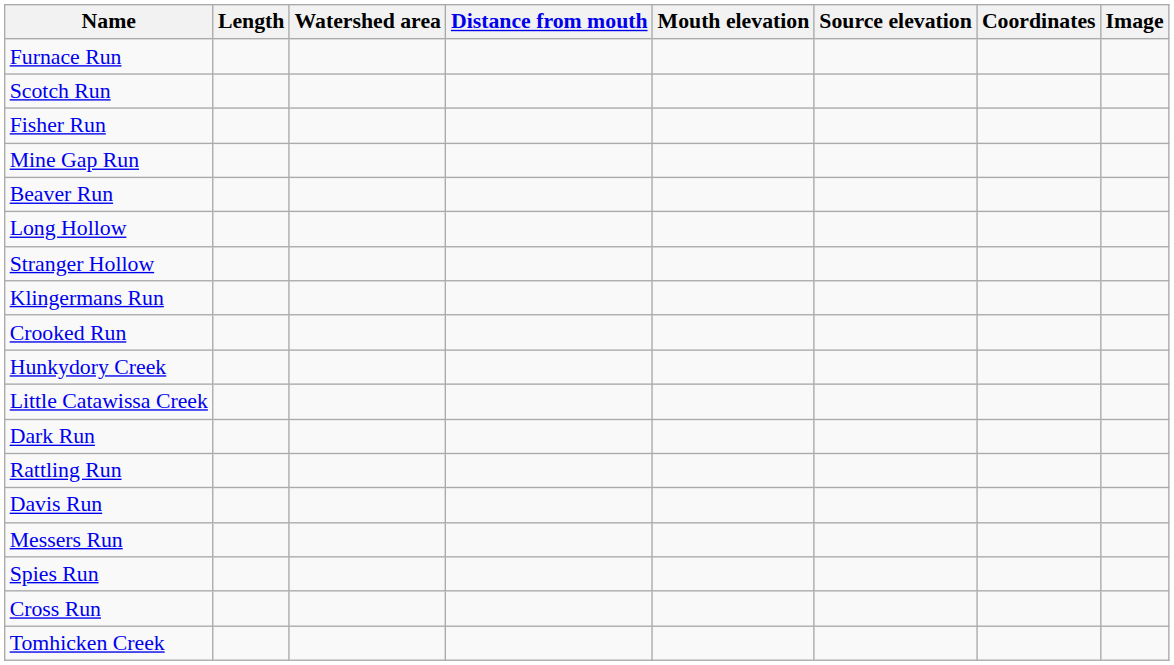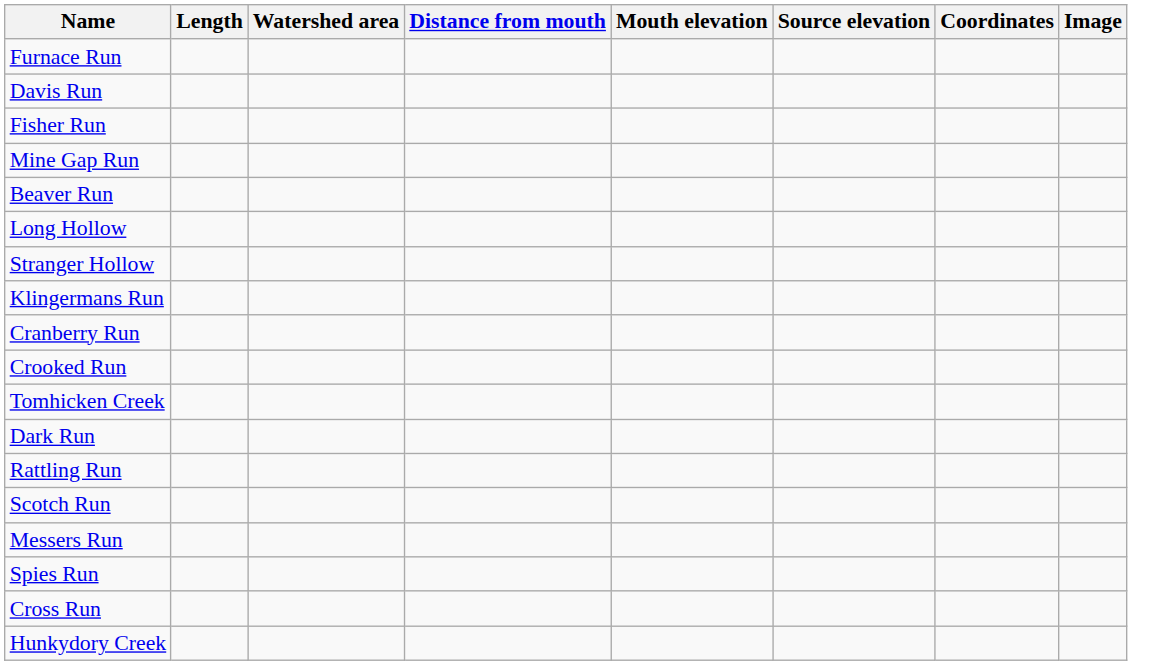rows swapped: Scotch Run <-> Davis Run
+ row: Cranberry Run
rows swapped: Tomhicken Creek <-> Hunkydory Creek
- row: Little Catawissa Creek
